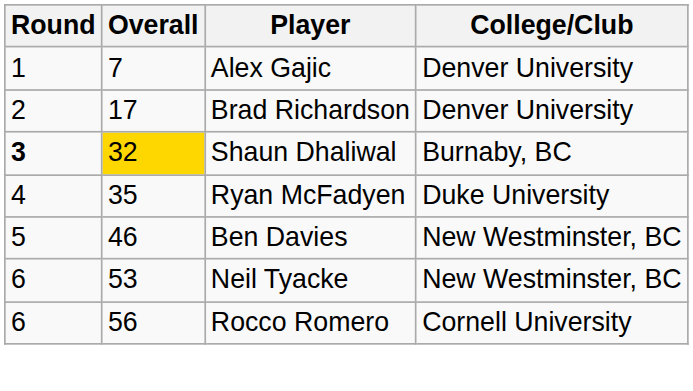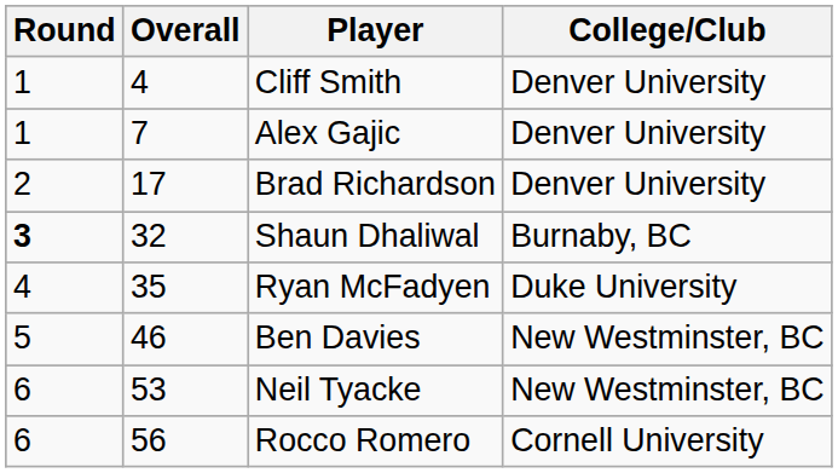+ row: 1 | 4 | Cliff Smith | Denver University
Shaun Dhaliwal | Overall: gold background -> no background
